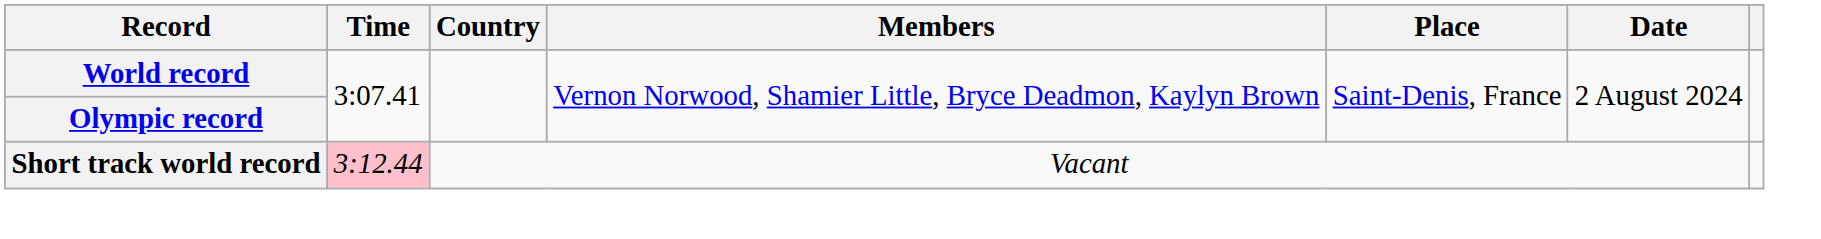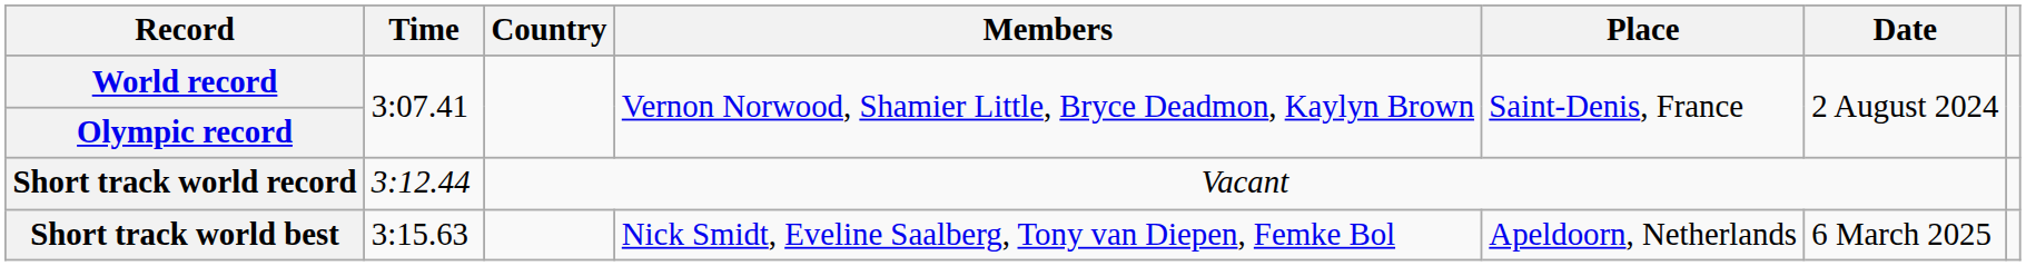Short track world record | Time: pink background -> no background
+ row: Short track world best | 3:15.63 | Nick Smidt, Eveline Saalberg, Tony van Diepen, Femke Bol | Apeldoorn, Netherlands | 6 March 2025
